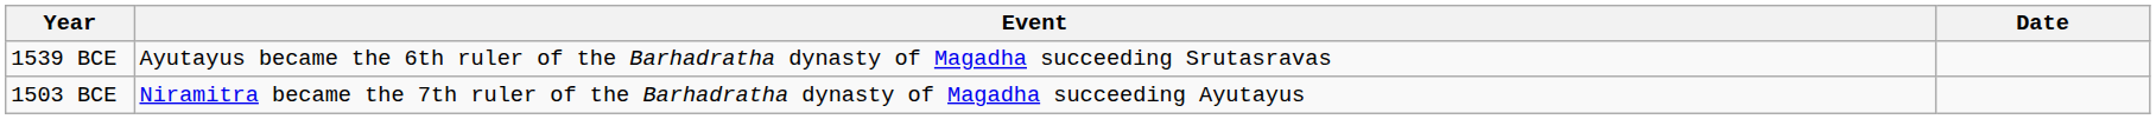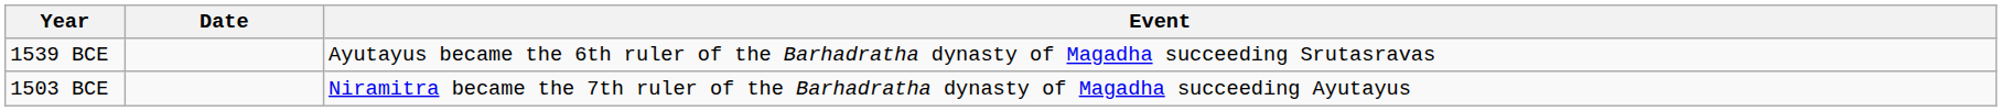columns swapped: Date <-> Event
